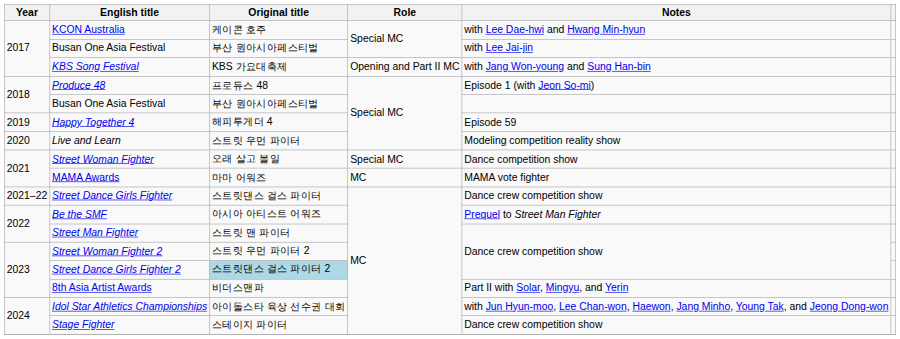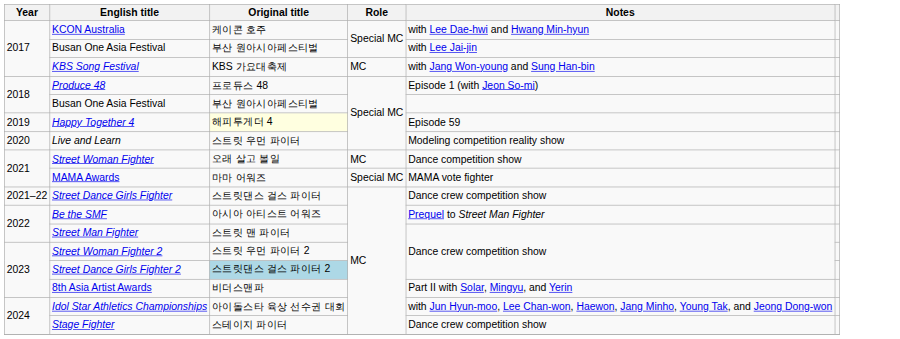KBS Song Festival | Role: Opening and Part II MC -> MC
Happy Together 4 | Original title: no background -> lightyellow background
Street Woman Fighter | Role: Special MC -> MC
MAMA Awards | Role: MC -> Special MC
